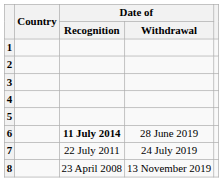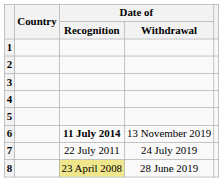6 | Date of / Withdrawal: 28 June 2019 -> 13 November 2019
8 | Date of / Recognition: no background -> khaki background
8 | Date of / Withdrawal: 13 November 2019 -> 28 June 2019
